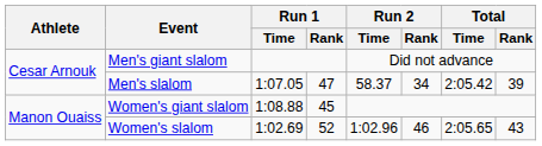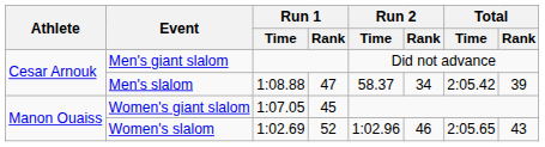Men's slalom | Run 1 / Time: 1:07.05 -> 1:08.88
Women's giant slalom | Run 1 / Time: 1:08.88 -> 1:07.05
